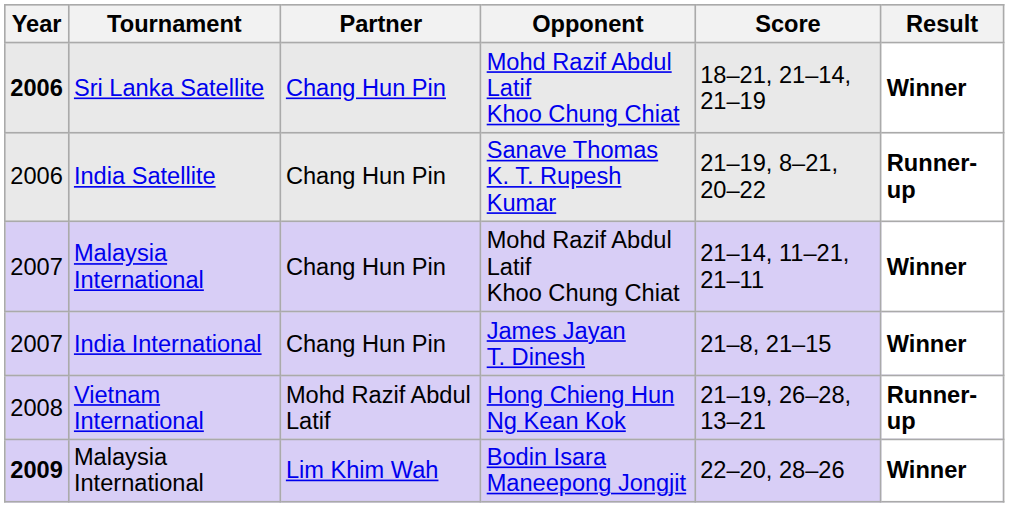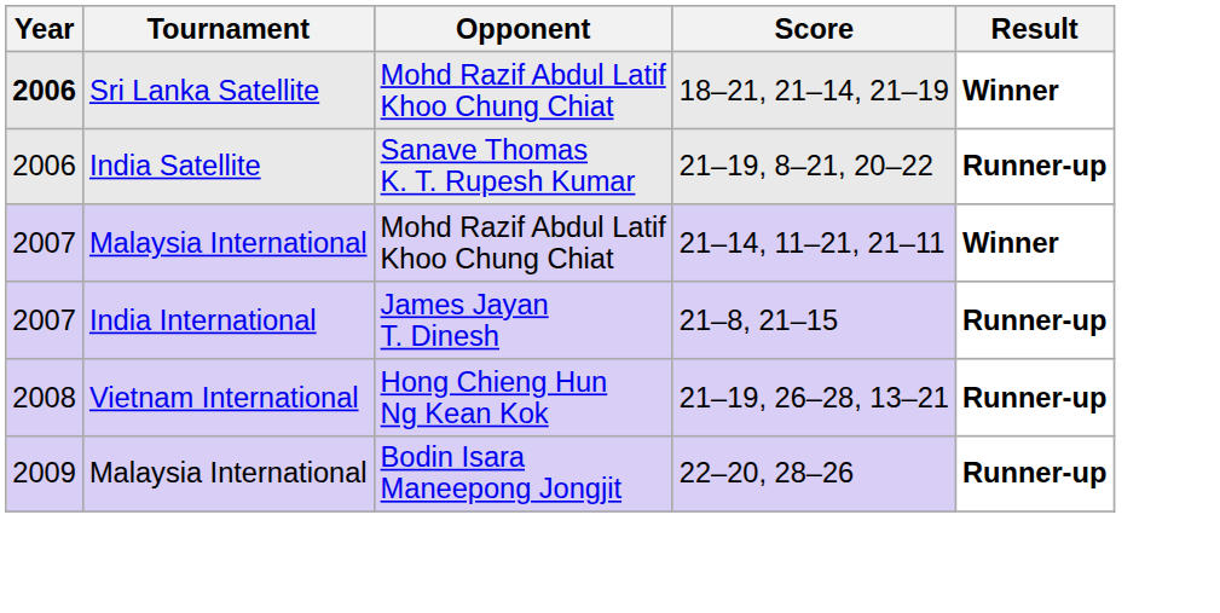- column: Partner | Chang Hun Pin | Chang Hun Pin | Chang Hun Pin | Chang Hun Pin | Mohd Razif Abdul Latif | Lim Khim Wah
India International | Result: Winner -> Runner-up
Malaysia International / Bodin Isara Maneepong Jongjit | Year: bold -> normal
Malaysia International / Bodin Isara Maneepong Jongjit | Result: Winner -> Runner-up
